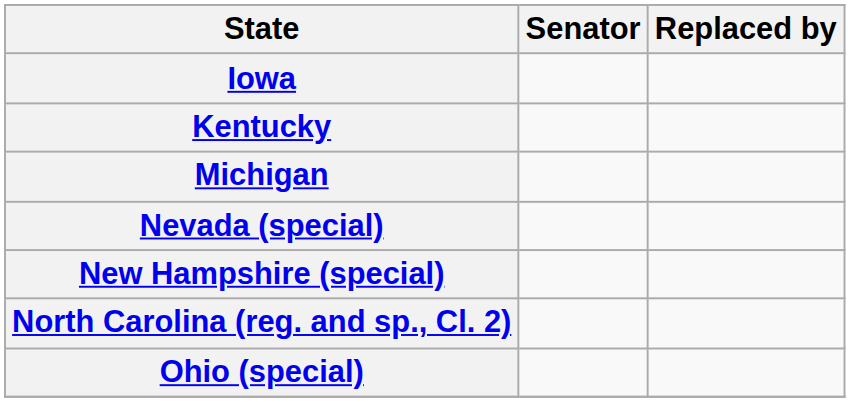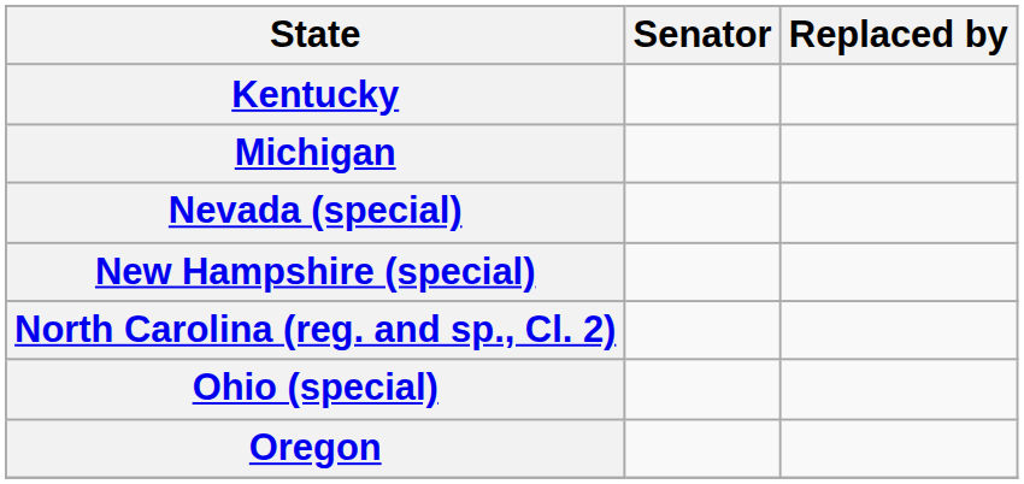- row: Iowa
+ row: Oregon
